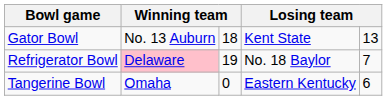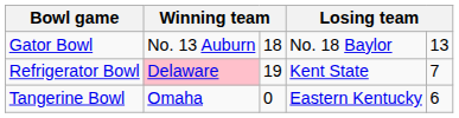Gator Bowl | column 4: Kent State -> No. 18 Baylor
Refrigerator Bowl | column 4: No. 18 Baylor -> Kent State
